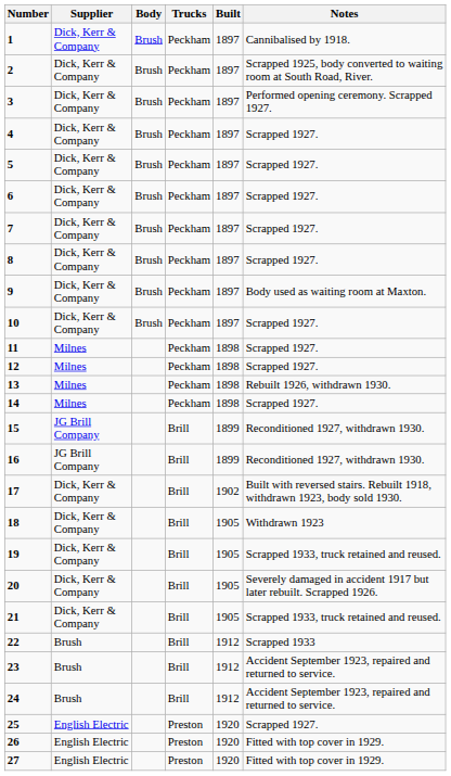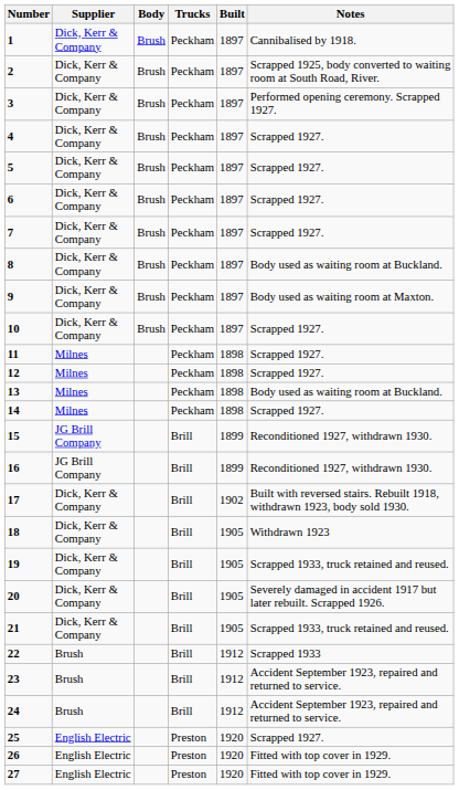8 | Notes: Scrapped 1927. -> Body used as waiting room at Buckland.
13 | Notes: Rebuilt 1926, withdrawn 1930. -> Body used as waiting room at Buckland.
